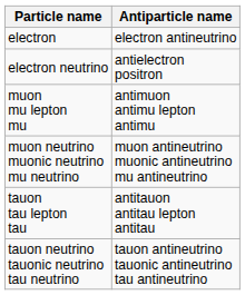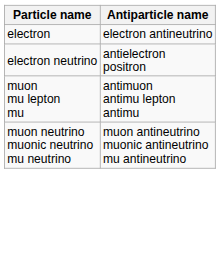- row: tauon tau lepton tau | antitauon antitau lepton antitau
- row: tauon neutrino tauonic neutrino tau neutrino | tauon antineutrino tauonic antineutrino tau antineutrino
